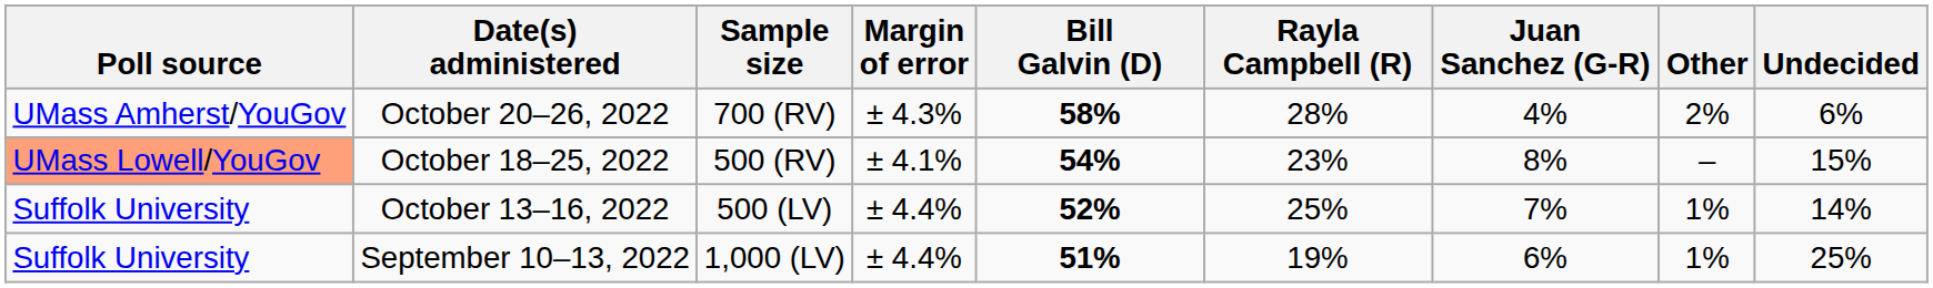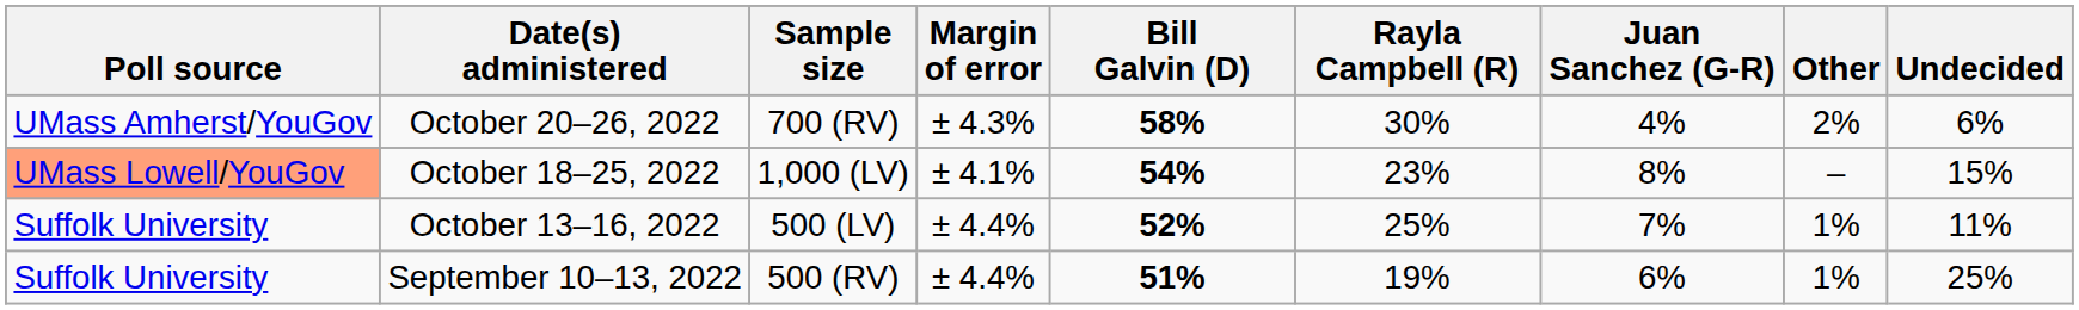October 20–26, 2022 | Rayla Campbell (R): 28% -> 30%
October 18–25, 2022 | Sample size: 500 (RV) -> 1,000 (LV)
October 13–16, 2022 | Undecided: 14% -> 11%
September 10–13, 2022 | Sample size: 1,000 (LV) -> 500 (RV)
